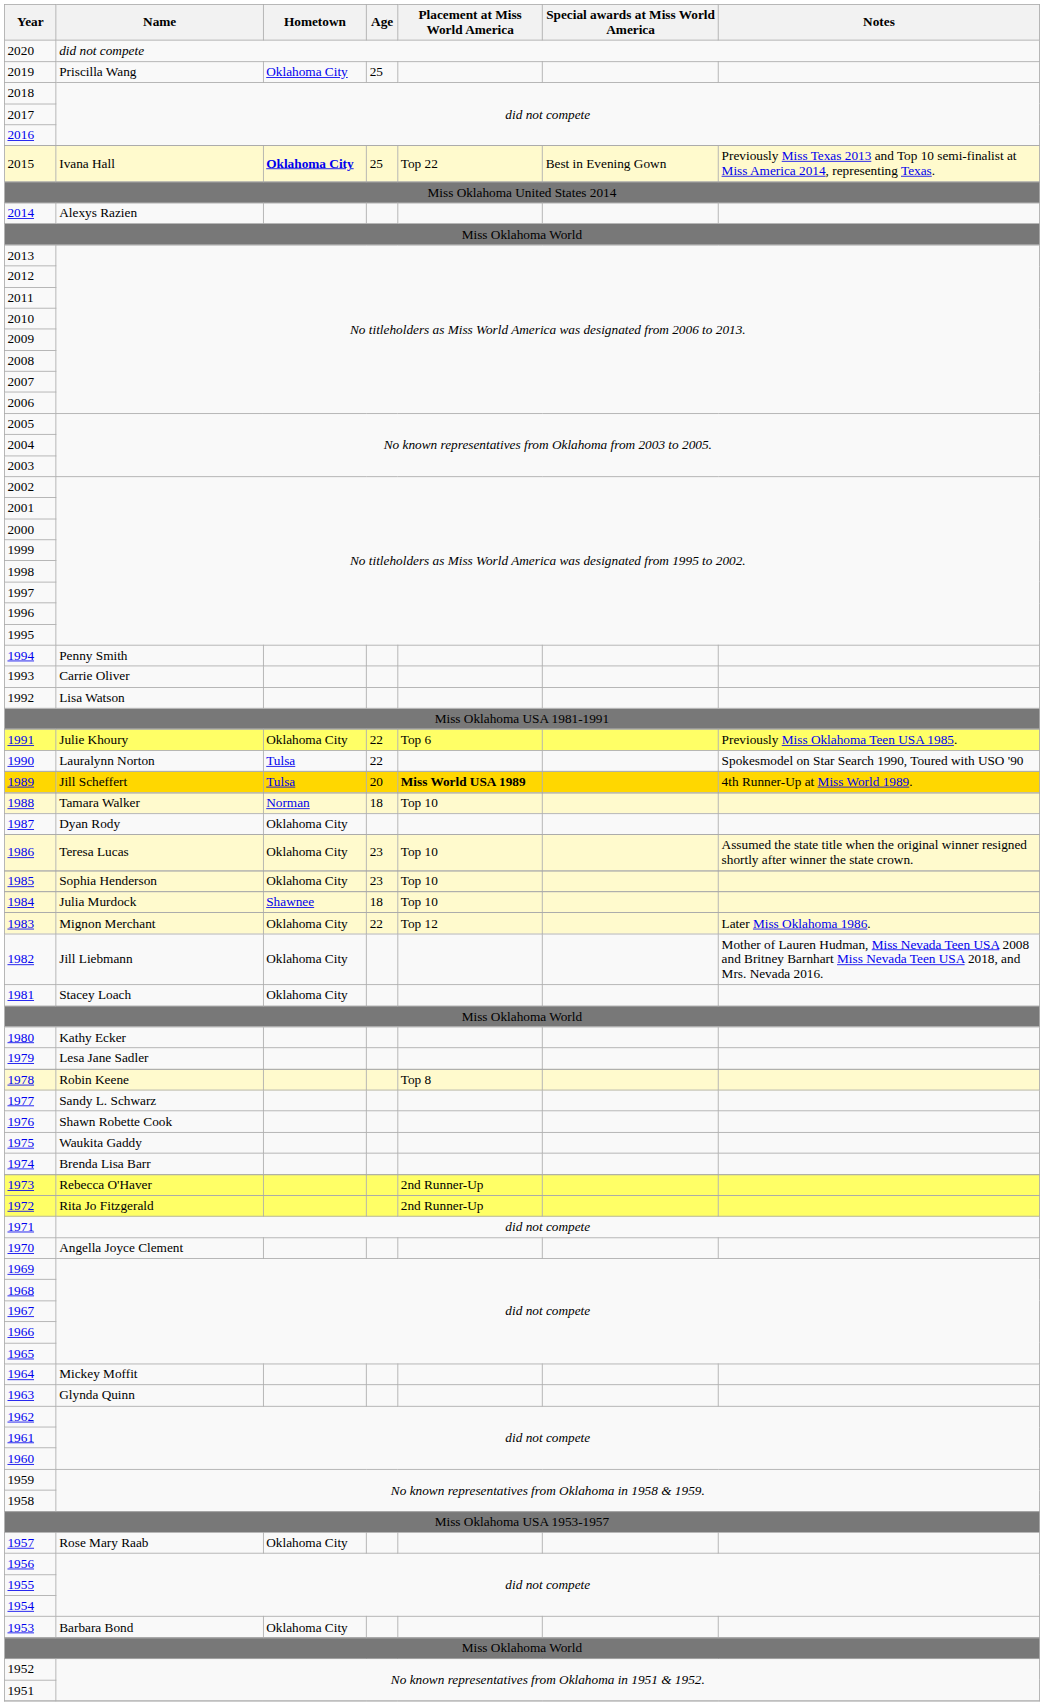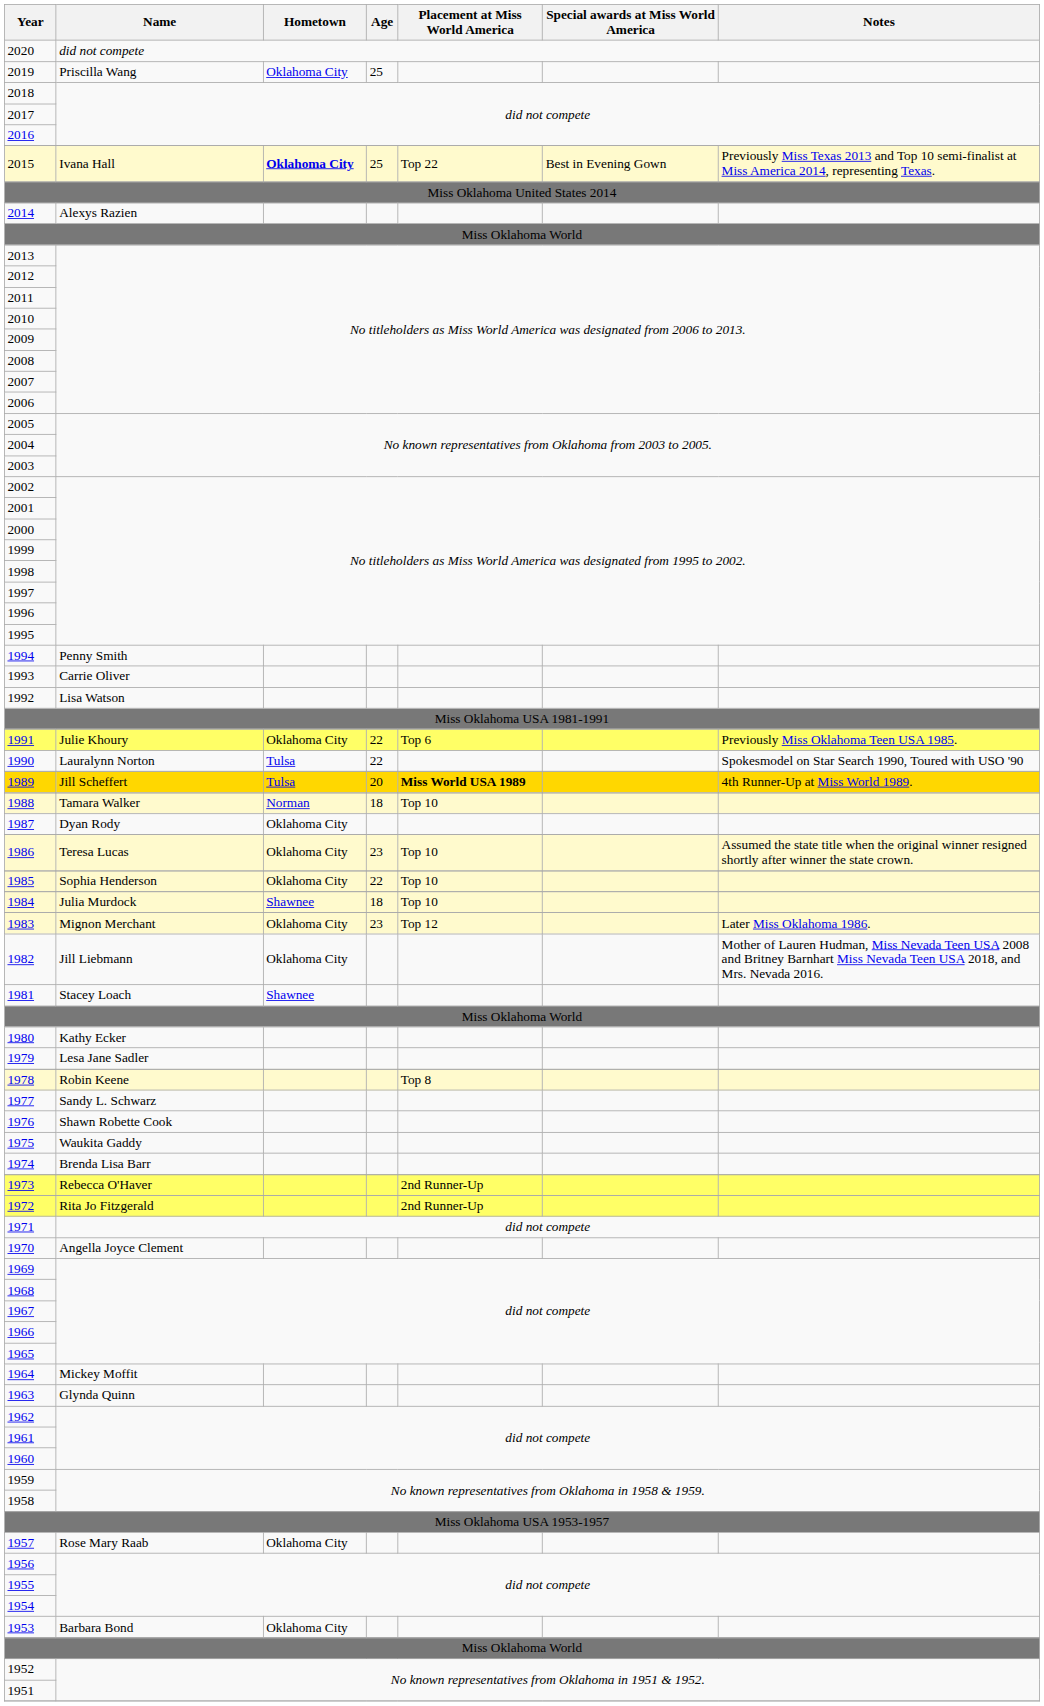1985 | Age: 23 -> 22
1983 | Age: 22 -> 23
1981 | Hometown: Oklahoma City -> Shawnee
